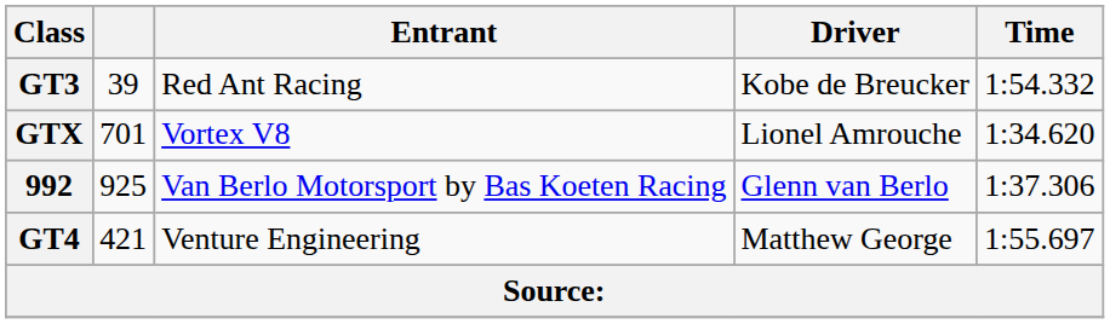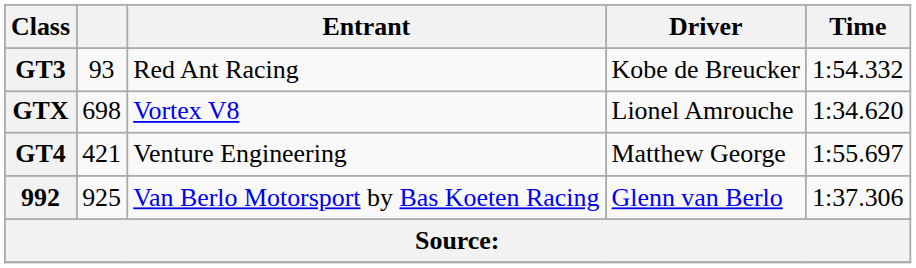GT3 | column 2: 39 -> 93
GTX | column 2: 701 -> 698
rows swapped: 992 <-> GT4
